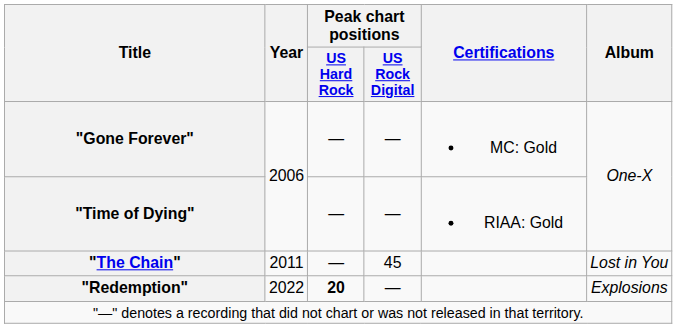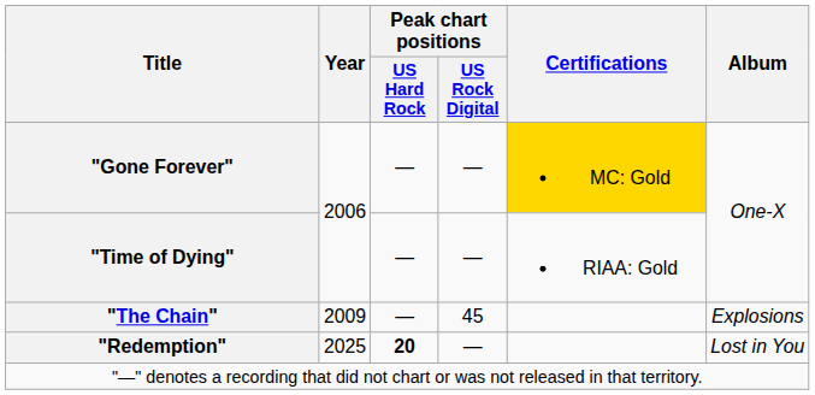"Gone Forever" | Certifications: no background -> gold background
"The Chain" | Year: 2011 -> 2009
"The Chain" | Album: Lost in You -> Explosions
"Redemption" | Year: 2022 -> 2025
"Redemption" | Album: Explosions -> Lost in You
